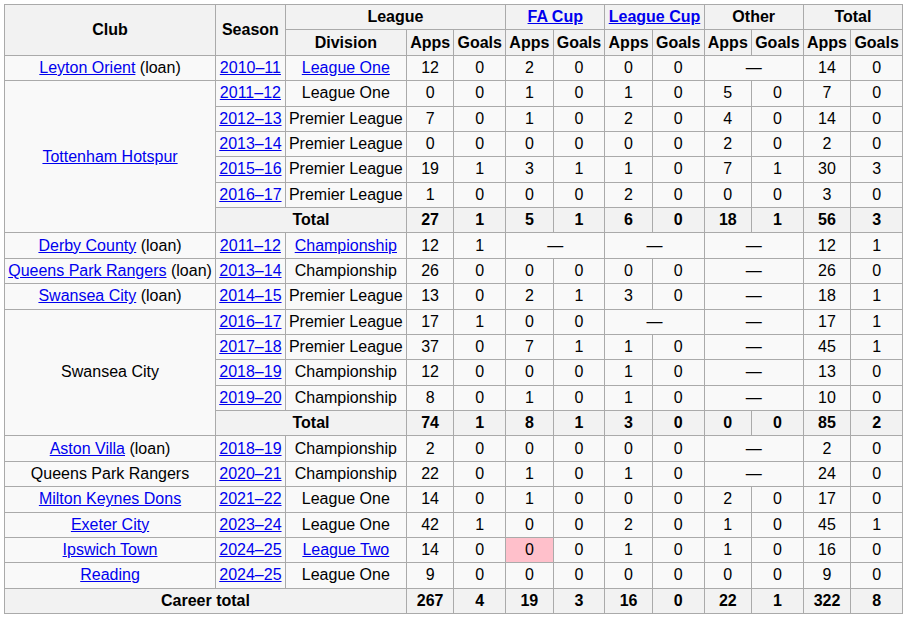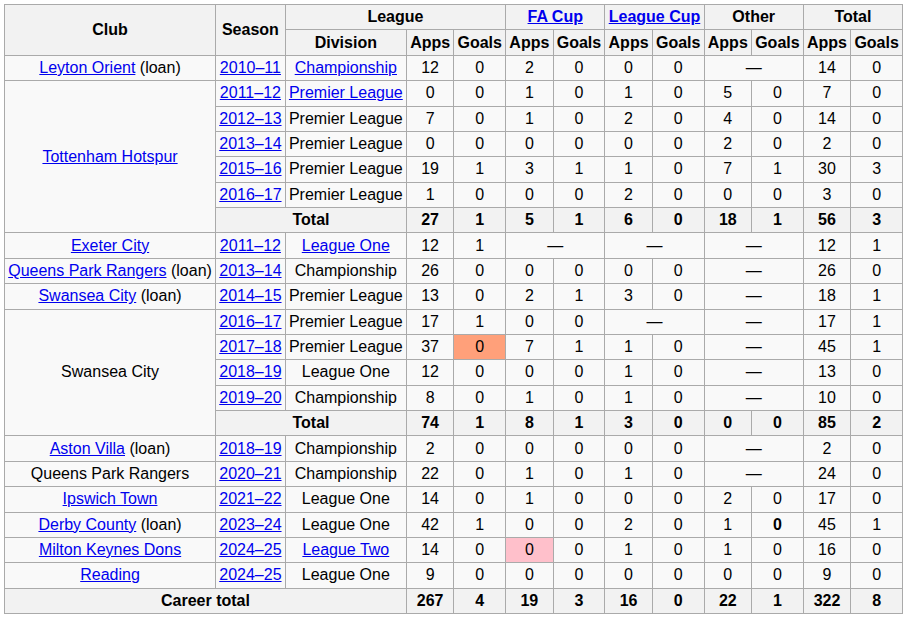2010–11 / 12 | League / Division: League One -> Championship
2011–12 / 0 | League / Division: League One -> Premier League
2011–12 / 12 | Club: Derby County (loan) -> Exeter City
2011–12 / 12 | League / Division: Championship -> League One
37 | League / Goals: no background -> lightsalmon background
2018–19 / 12 | League / Division: Championship -> League One
2021–22 / 14 | Club: Milton Keynes Dons -> Ipswich Town
42 | Club: Exeter City -> Derby County (loan)
42 | Other / Goals: normal -> bold
2024–25 / 14 | Club: Ipswich Town -> Milton Keynes Dons
